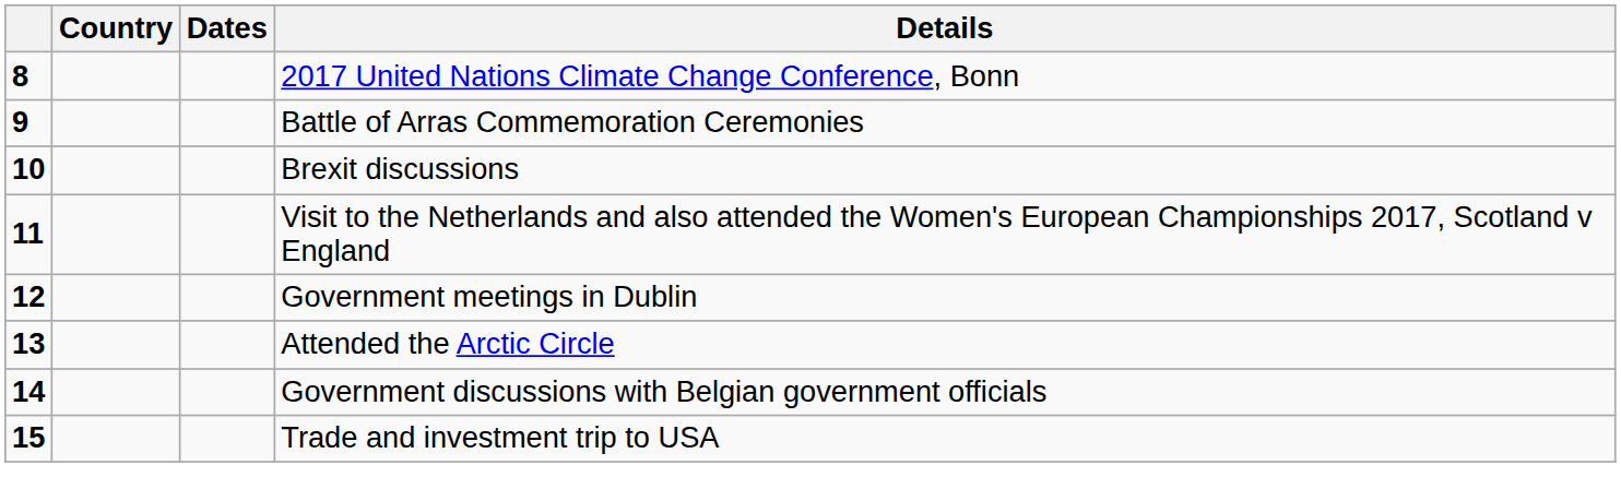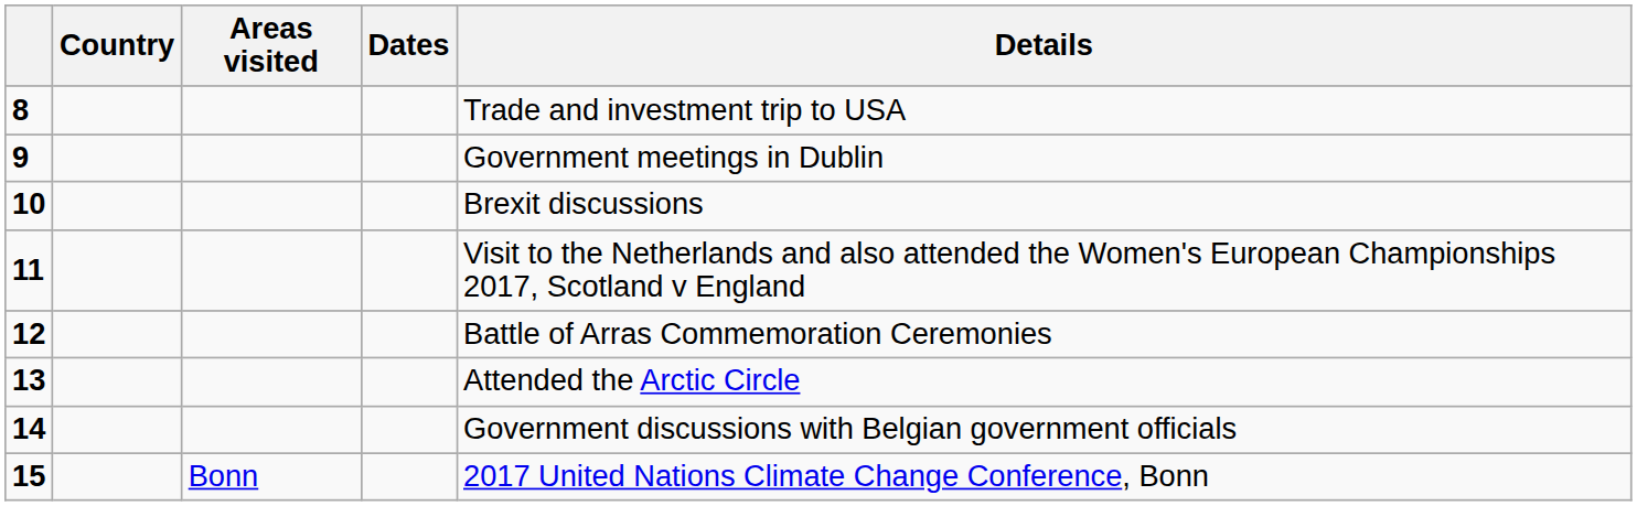+ column: Areas visited | Bonn
8 | Details: 2017 United Nations Climate Change Conference, Bonn -> Trade and investment trip to USA
9 | Details: Battle of Arras Commemoration Ceremonies -> Government meetings in Dublin
12 | Details: Government meetings in Dublin -> Battle of Arras Commemoration Ceremonies
15 | Details: Trade and investment trip to USA -> 2017 United Nations Climate Change Conference, Bonn
